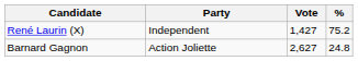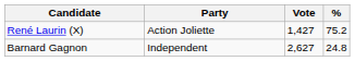René Laurin (X) | Party: Independent -> Action Joliette
Barnard Gagnon | Party: Action Joliette -> Independent
